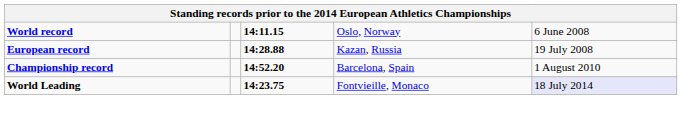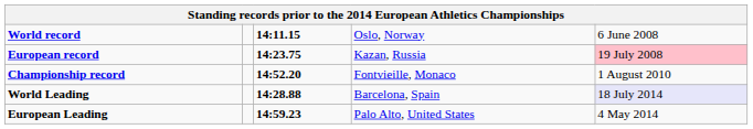European record | column 3: 14:28.88 -> 14:23.75
European record | column 5: no background -> pink background
Championship record | column 4: Barcelona, Spain -> Fontvieille, Monaco
World Leading | column 3: 14:23.75 -> 14:28.88
World Leading | column 4: Fontvieille, Monaco -> Barcelona, Spain
+ row: European Leading | 14:59.23 | Palo Alto, United States | 4 May 2014
